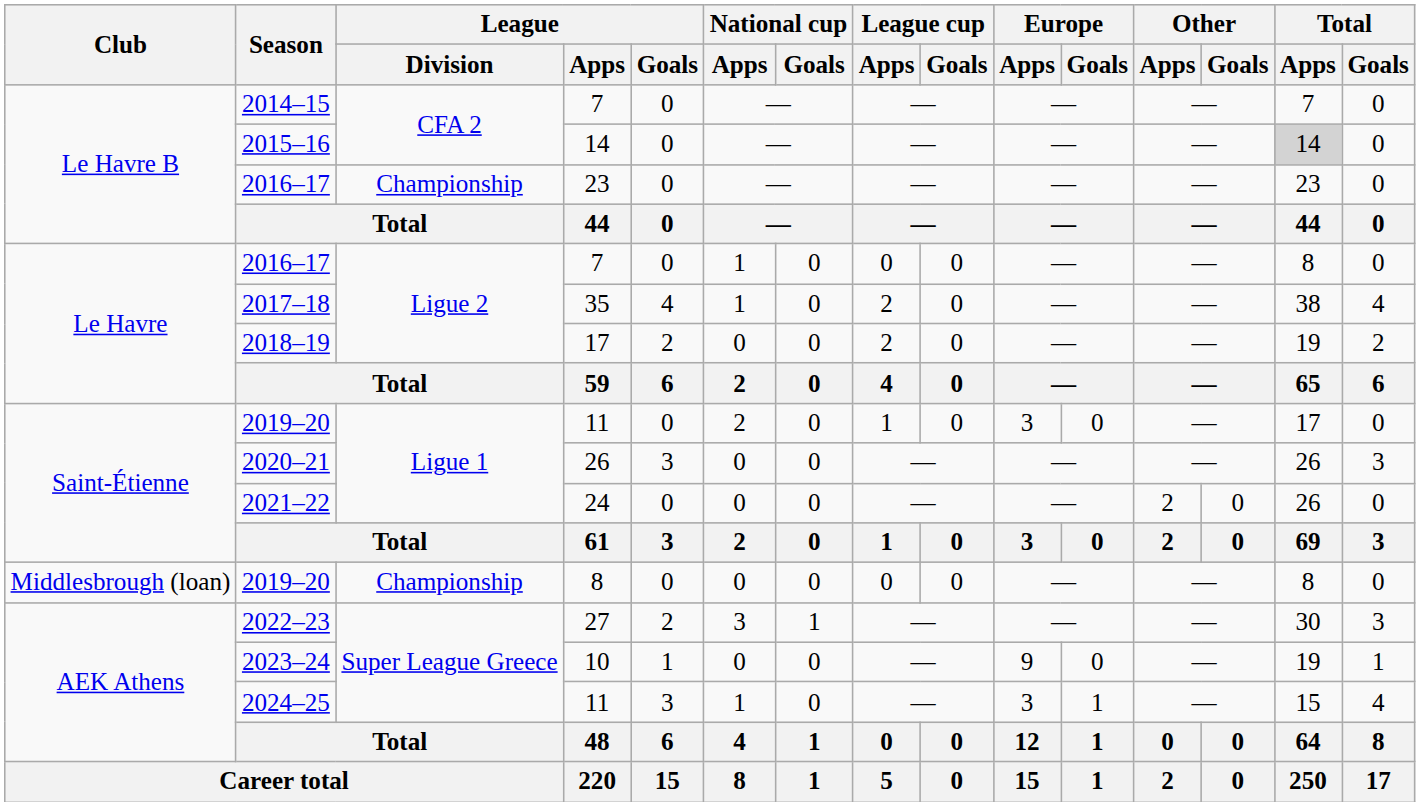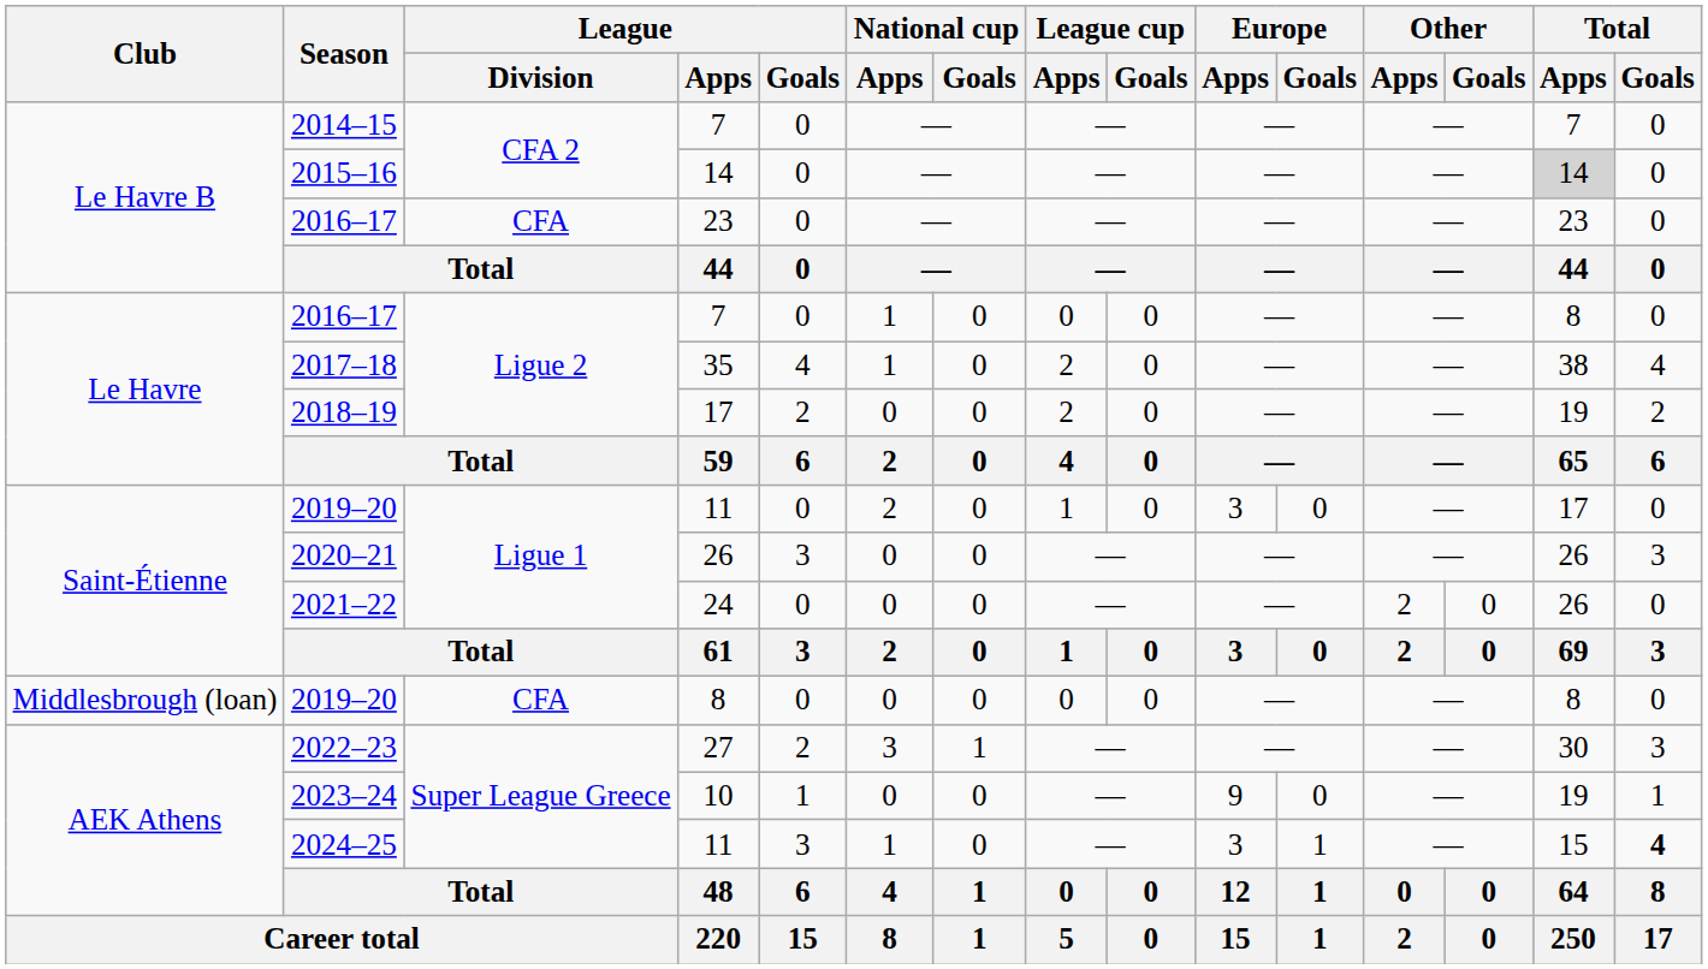2016–17 / 23 | League / Division: Championship -> CFA
2019–20 / 8 | League / Division: Championship -> CFA
2024–25 | Total / Goals: normal -> bold
